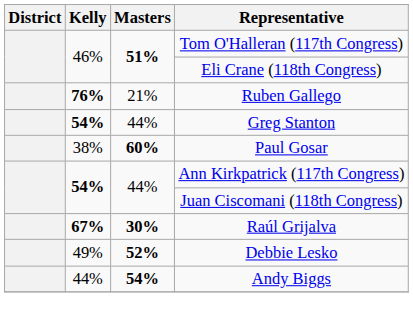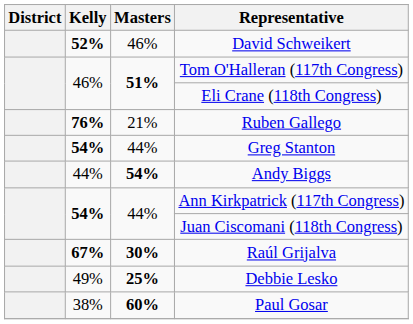+ row: 52% | 46% | David Schweikert
rows swapped: Andy Biggs <-> Paul Gosar
Debbie Lesko | Masters: 52% -> 25%
